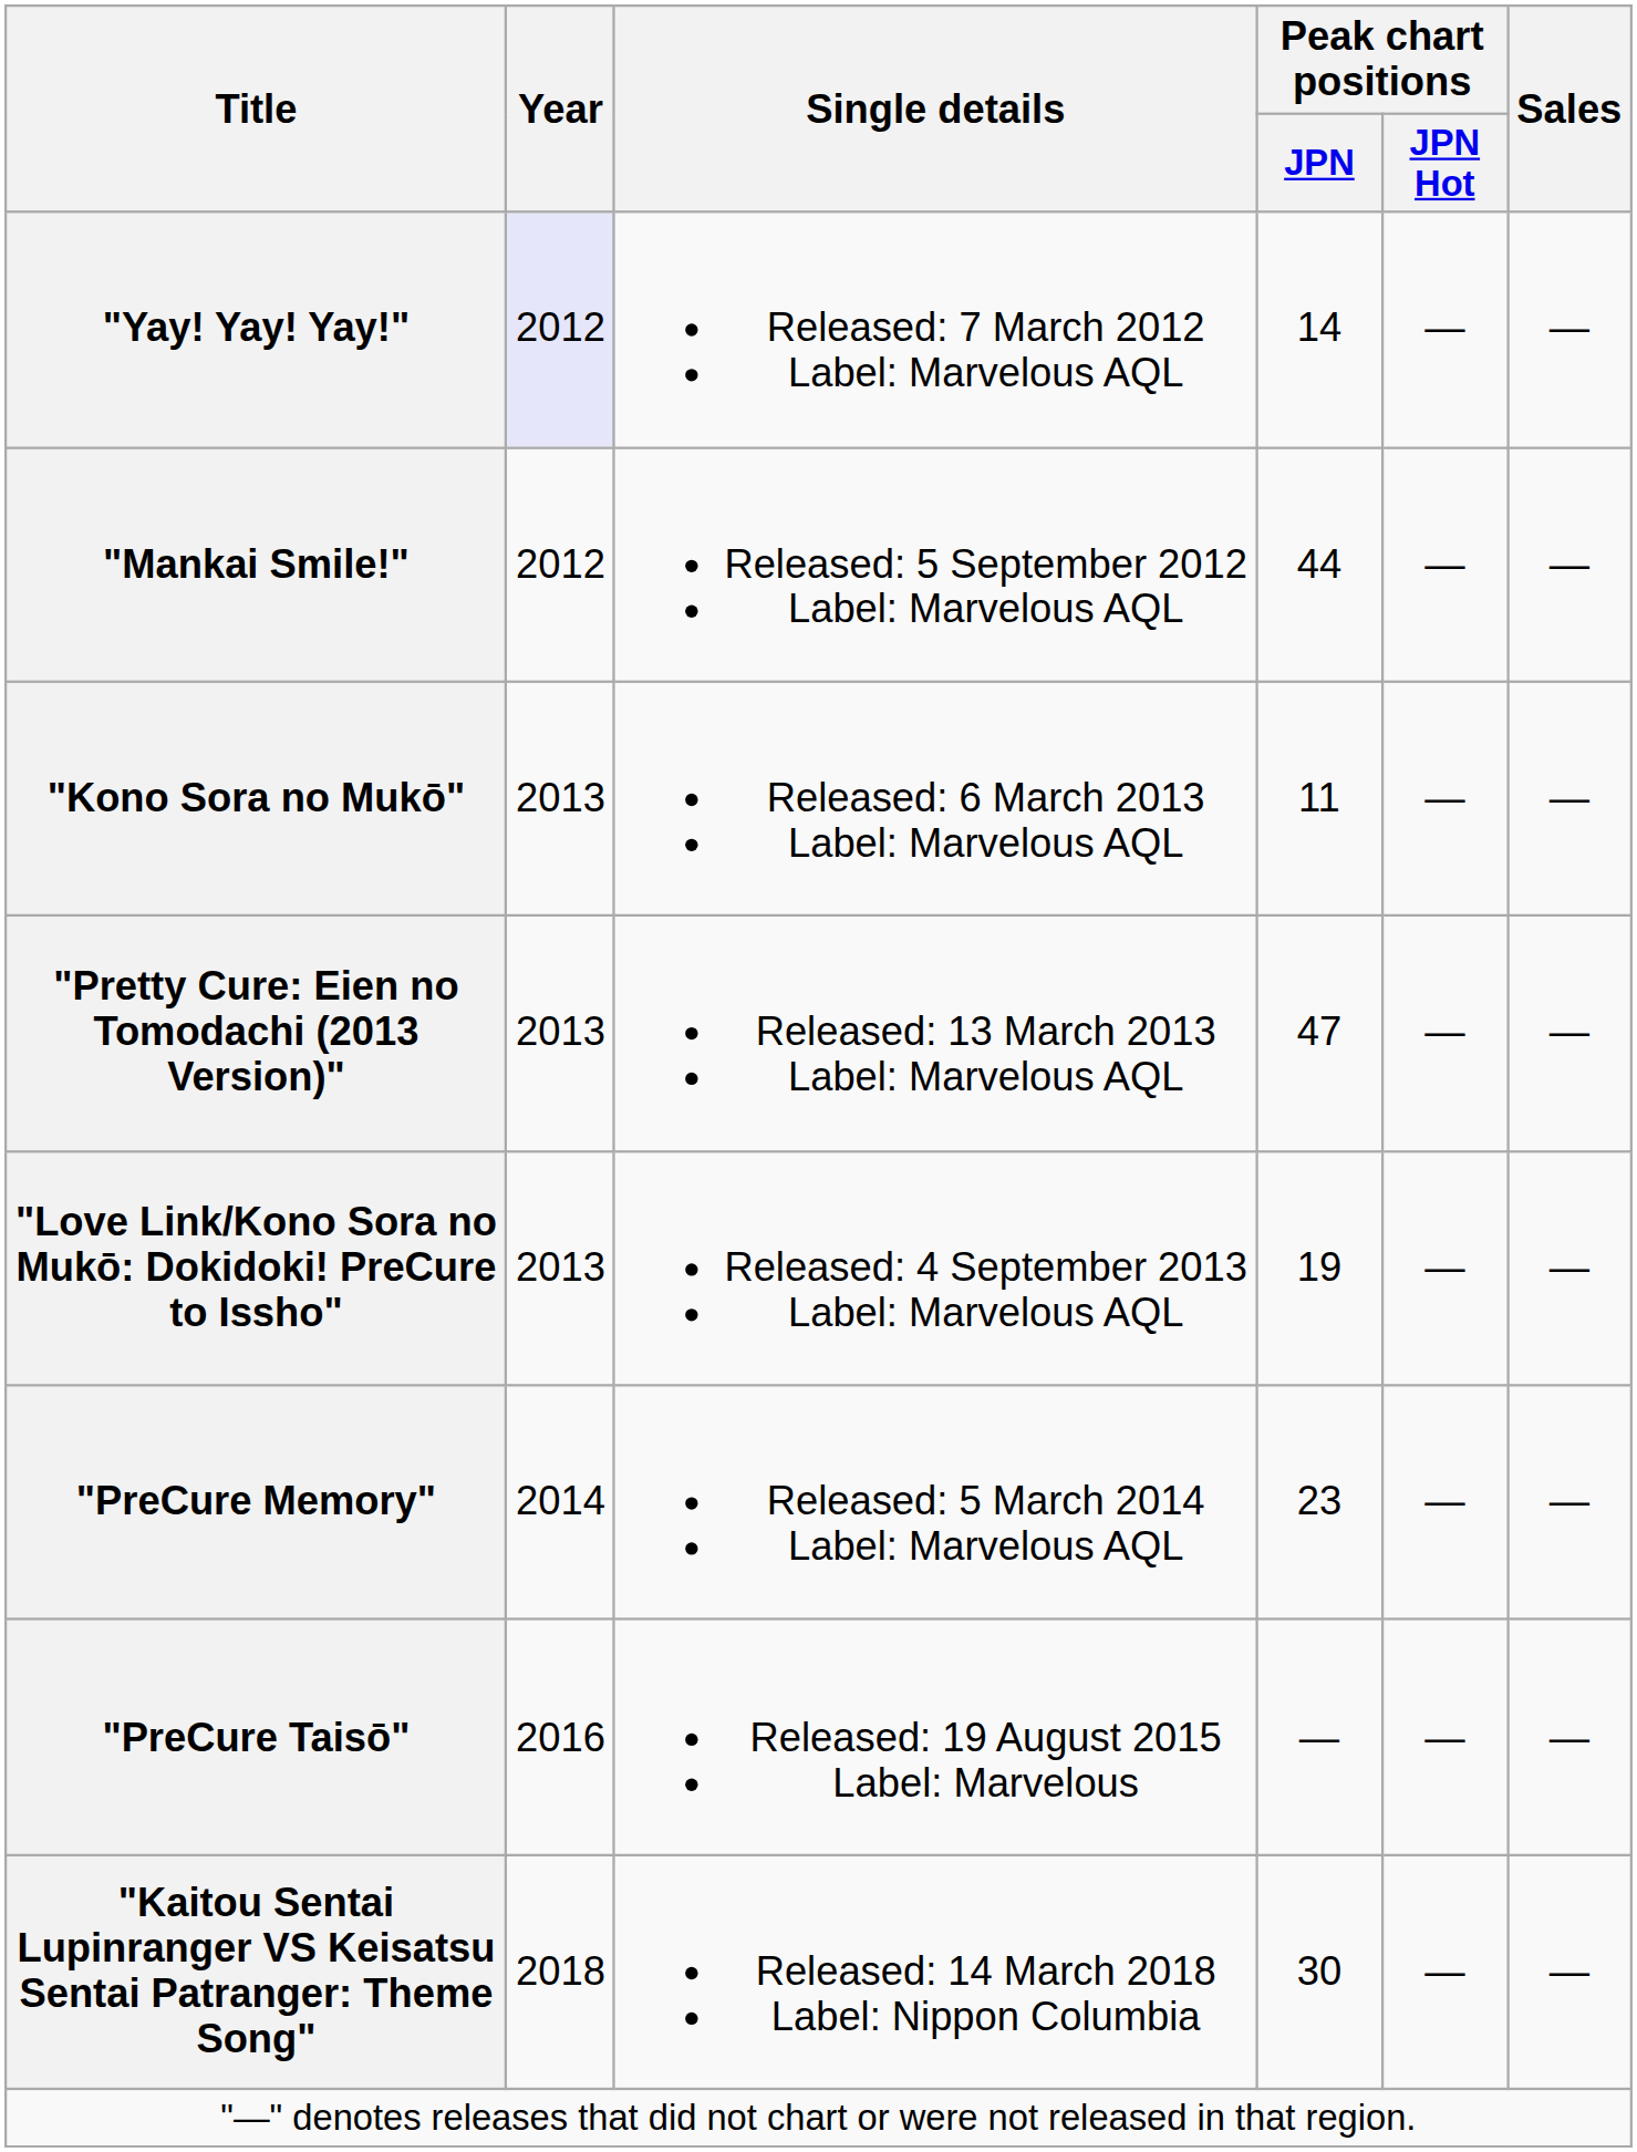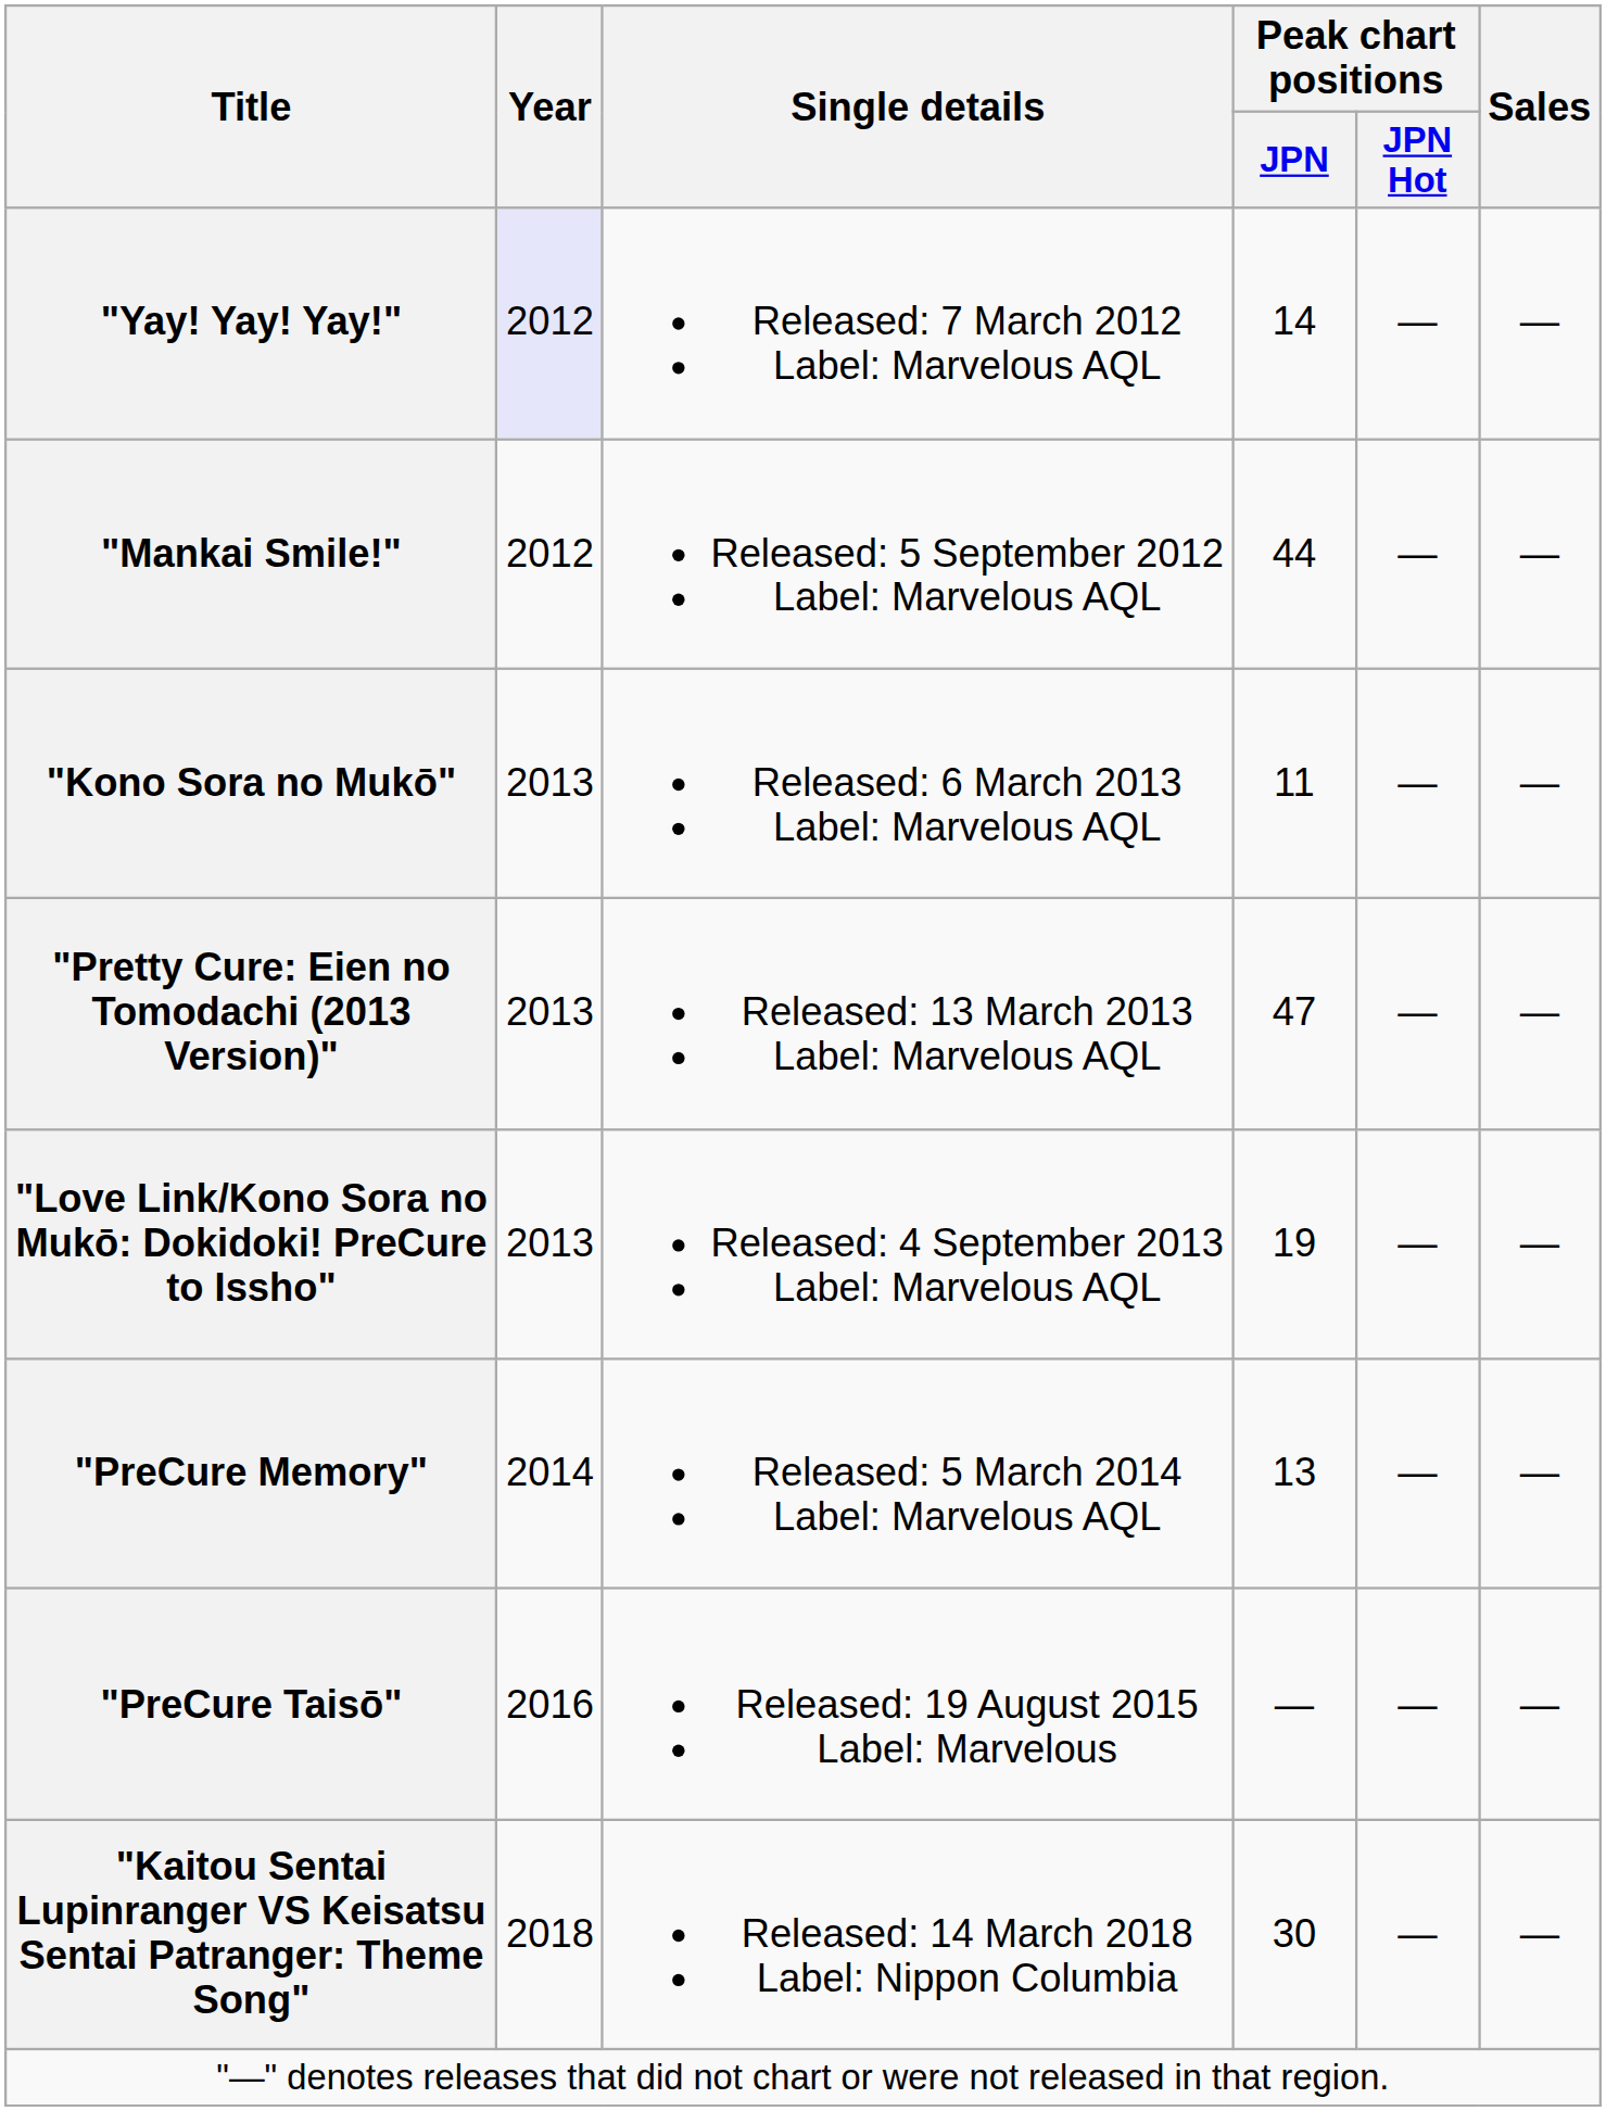"PreCure Memory" | Peak chart positions / JPN: 23 -> 13
